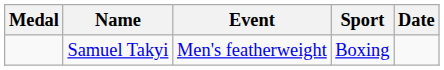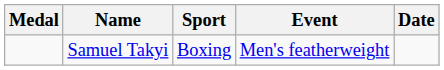columns swapped: Sport <-> Event
